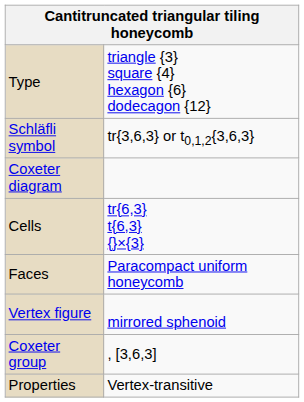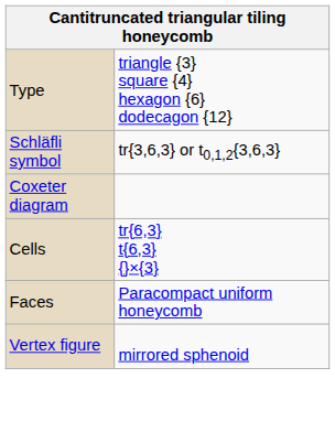- row: Coxeter group | , [3,6,3]
- row: Properties | Vertex-transitive
